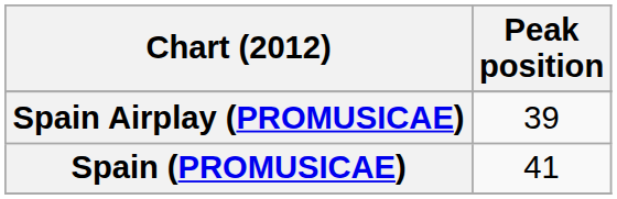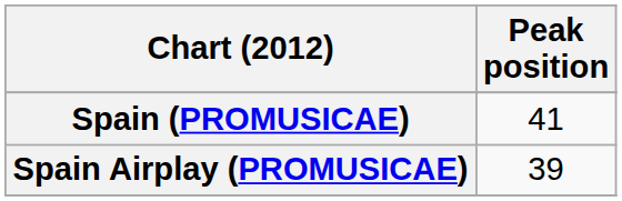rows swapped: Spain (PROMUSICAE) <-> Spain Airplay (PROMUSICAE)
